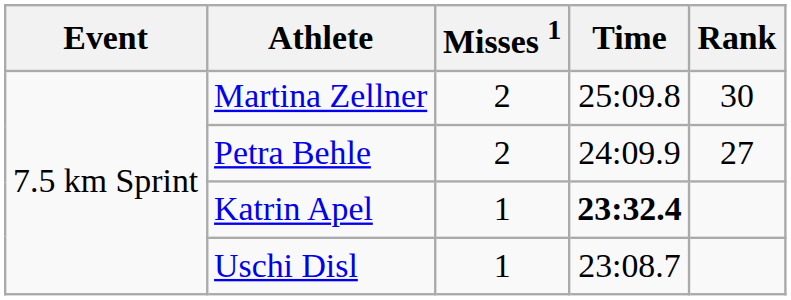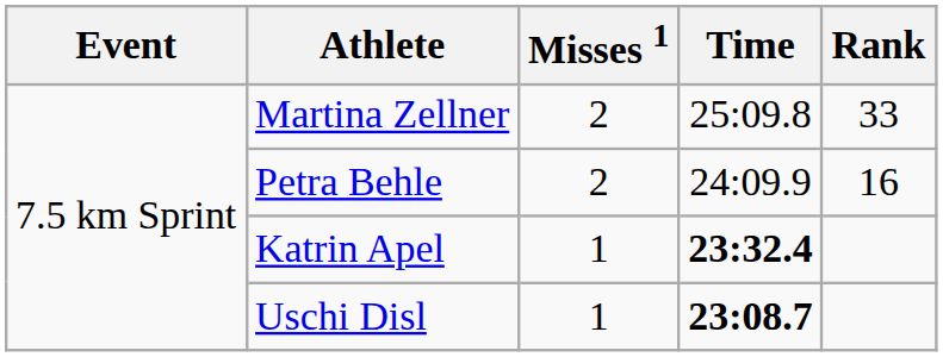Martina Zellner | Rank: 30 -> 33
Petra Behle | Rank: 27 -> 16
Uschi Disl | Time: normal -> bold
